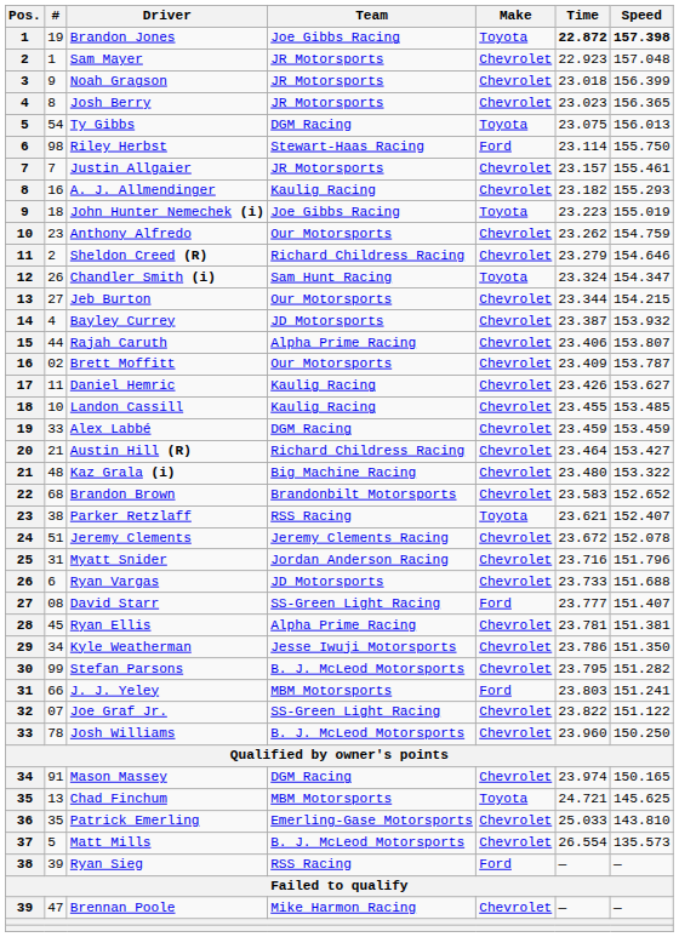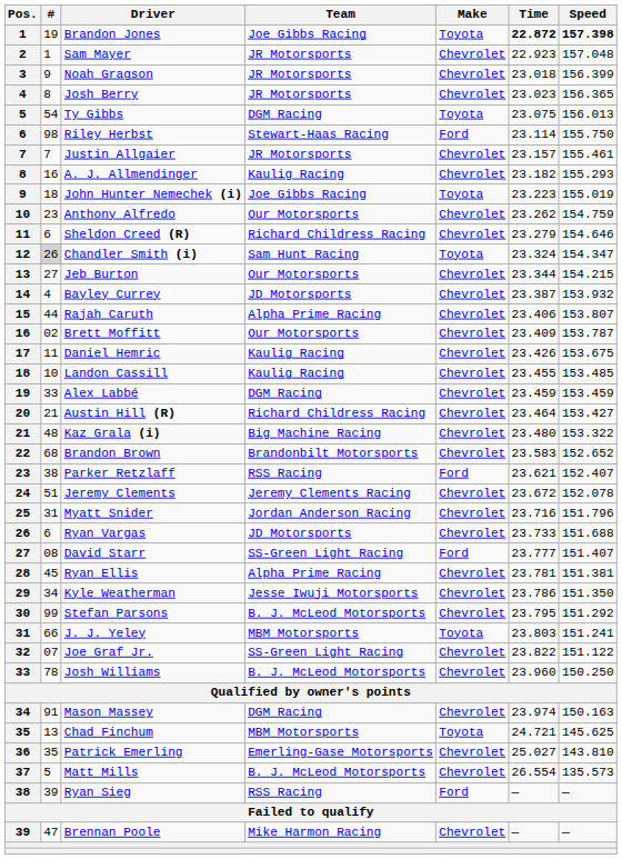Sheldon Creed (R) | #: 2 -> 6
Chandler Smith (i) | #: no background -> lightgrey background
Daniel Hemric | Speed: 153.627 -> 153.675
Parker Retzlaff | Make: Toyota -> Ford
Stefan Parsons | Speed: 151.282 -> 151.292
J. J. Yeley | Make: Ford -> Toyota
Mason Massey | Speed: 150.165 -> 150.163
Patrick Emerling | Time: 25.033 -> 25.027
